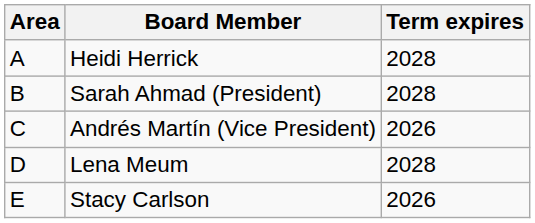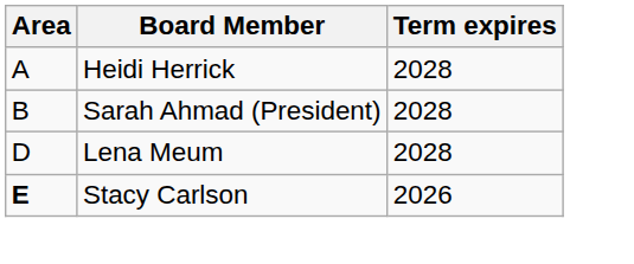- row: C | Andrés Martín (Vice President) | 2026
Stacy Carlson | Area: normal -> bold
